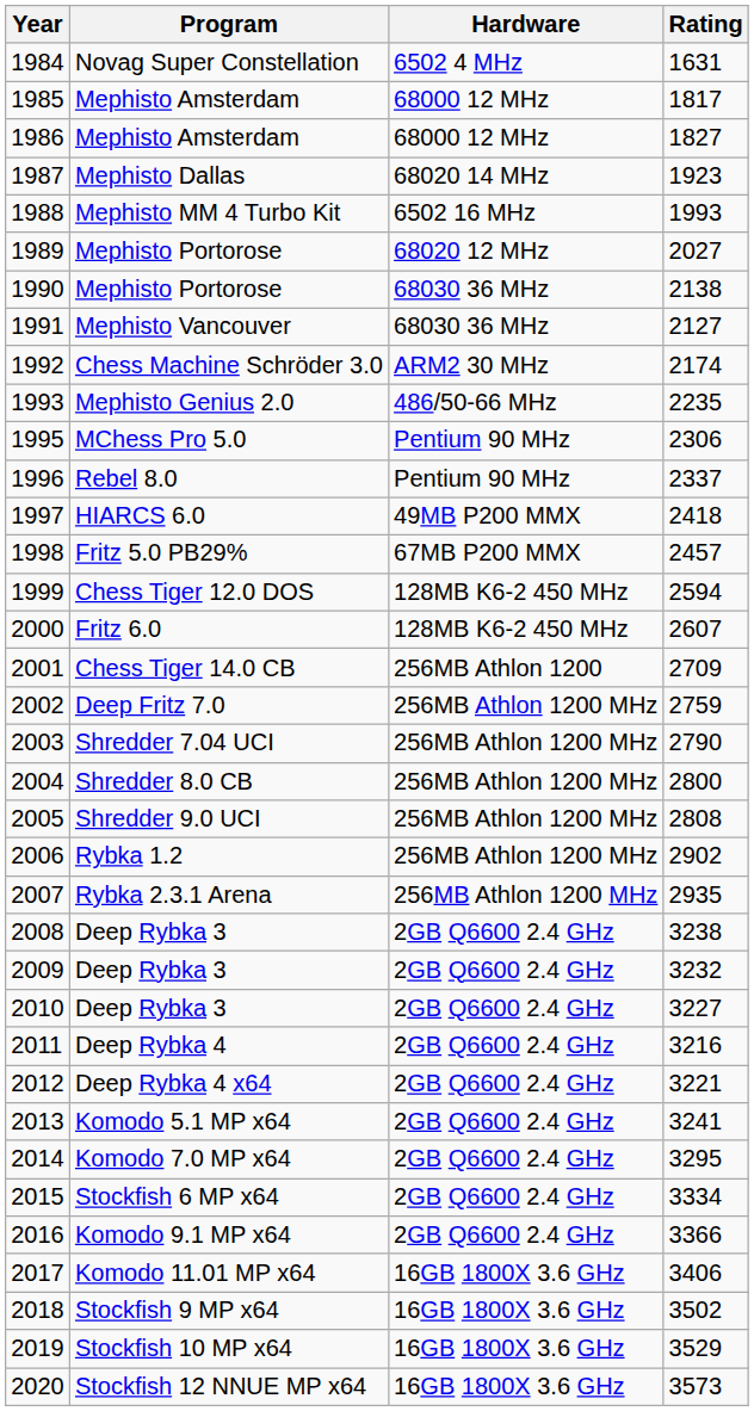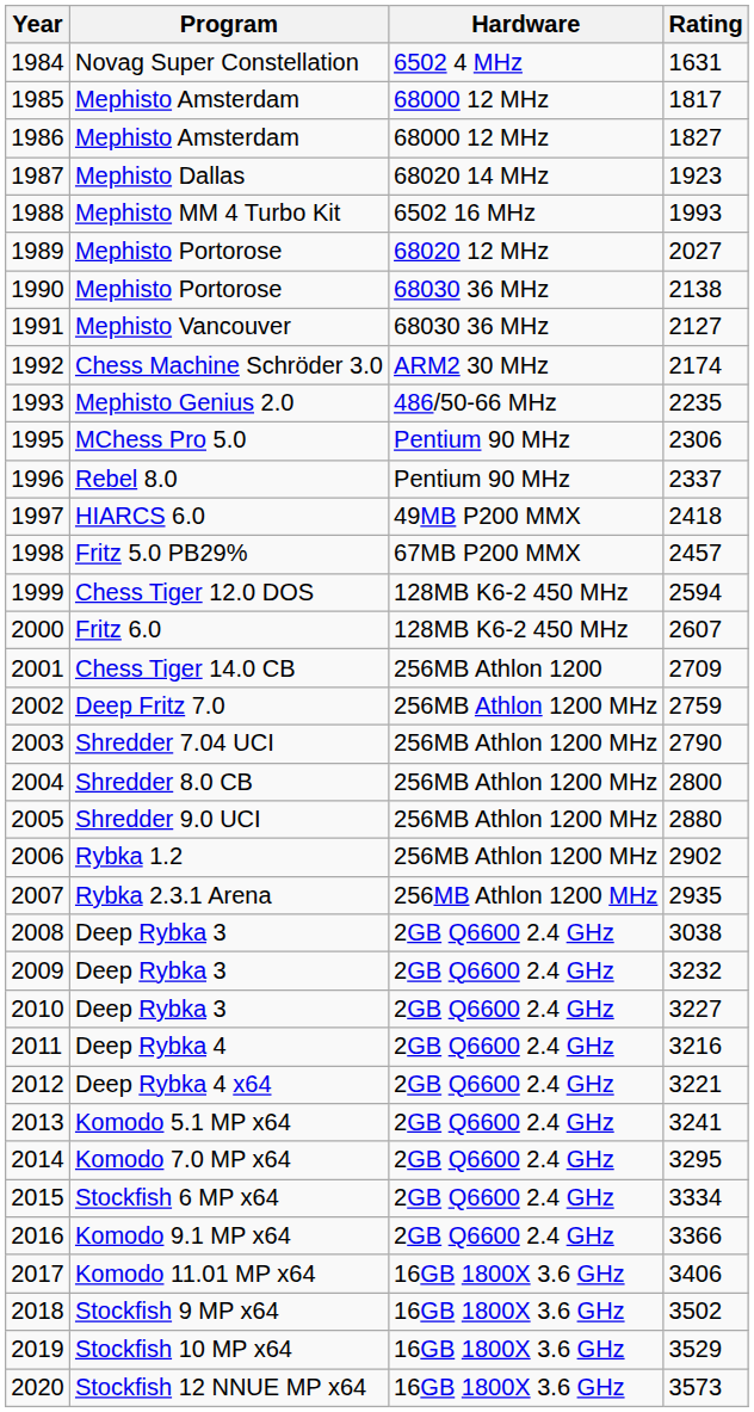2005 | Rating: 2808 -> 2880
2008 | Rating: 3238 -> 3038
